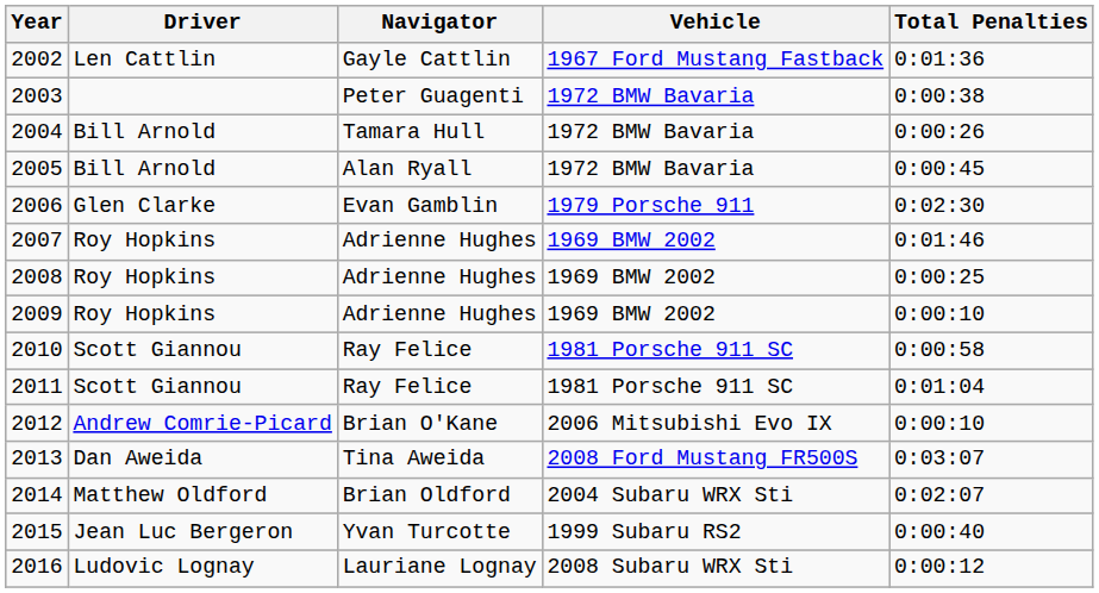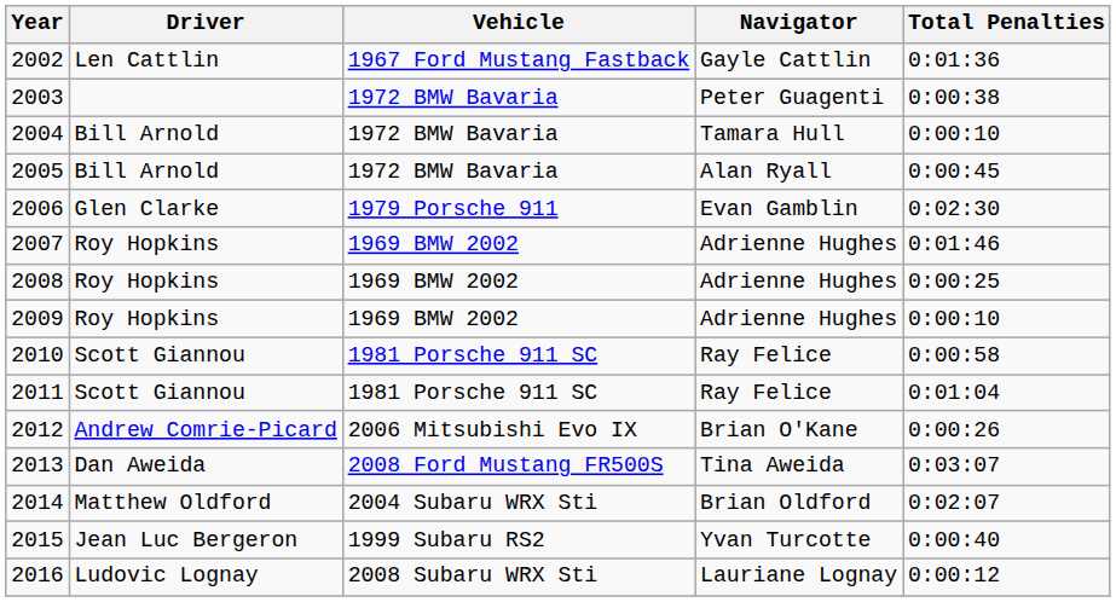columns swapped: Navigator <-> Vehicle
2004 | Total Penalties: 0:00:26 -> 0:00:10
2012 | Total Penalties: 0:00:10 -> 0:00:26
